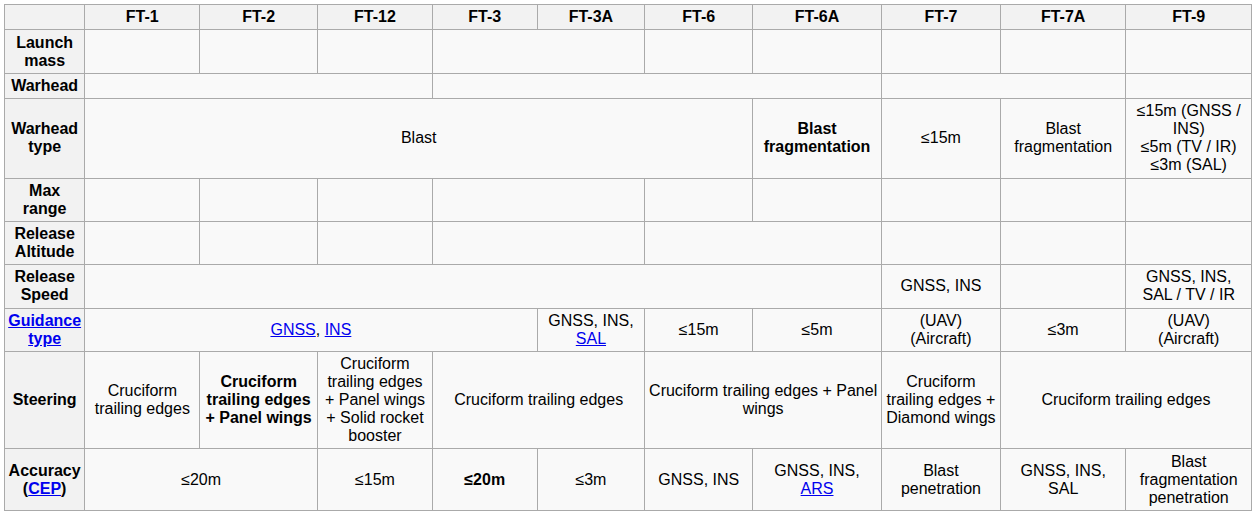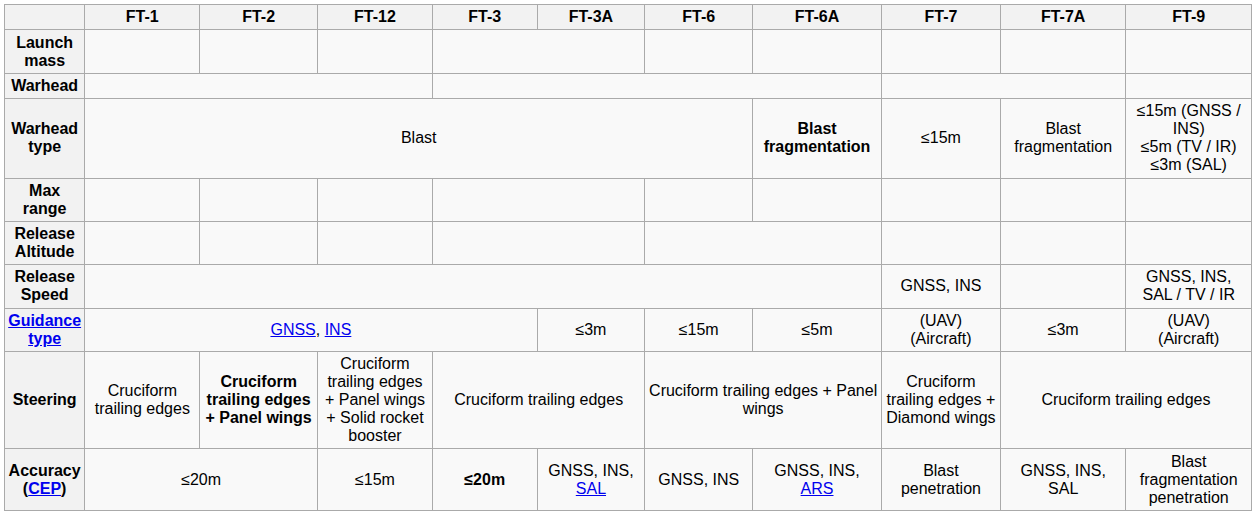Guidance type | FT-3A: GNSS, INS, SAL -> ≤3m
Accuracy (CEP) | FT-3A: ≤3m -> GNSS, INS, SAL
